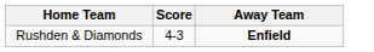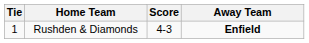+ column: Tie | 1
